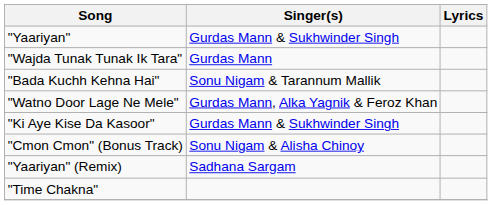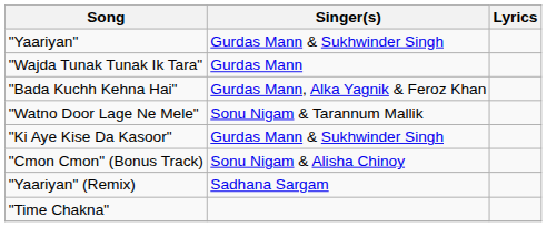"Bada Kuchh Kehna Hai" | Singer(s): Sonu Nigam & Tarannum Mallik -> Gurdas Mann, Alka Yagnik & Feroz Khan
"Watno Door Lage Ne Mele" | Singer(s): Gurdas Mann, Alka Yagnik & Feroz Khan -> Sonu Nigam & Tarannum Mallik
